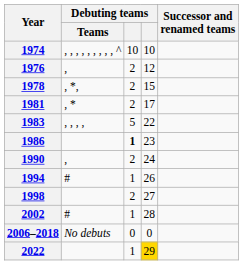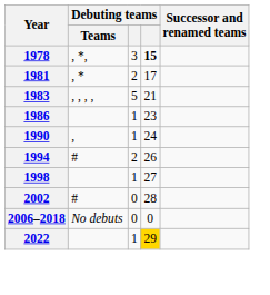- row: 1974 | , , , , , , , , , ^ | 10 | 10
- row: 1976 | , | 2 | 12
1978 | column 3: 2 -> 3
1978 | column 4: normal -> bold
1983 | column 4: 22 -> 21
1986 | column 3: bold -> normal
1990 | column 3: 2 -> 1
1994 | column 3: 1 -> 2
1998 | column 3: 2 -> 1
2002 | column 3: 1 -> 0
